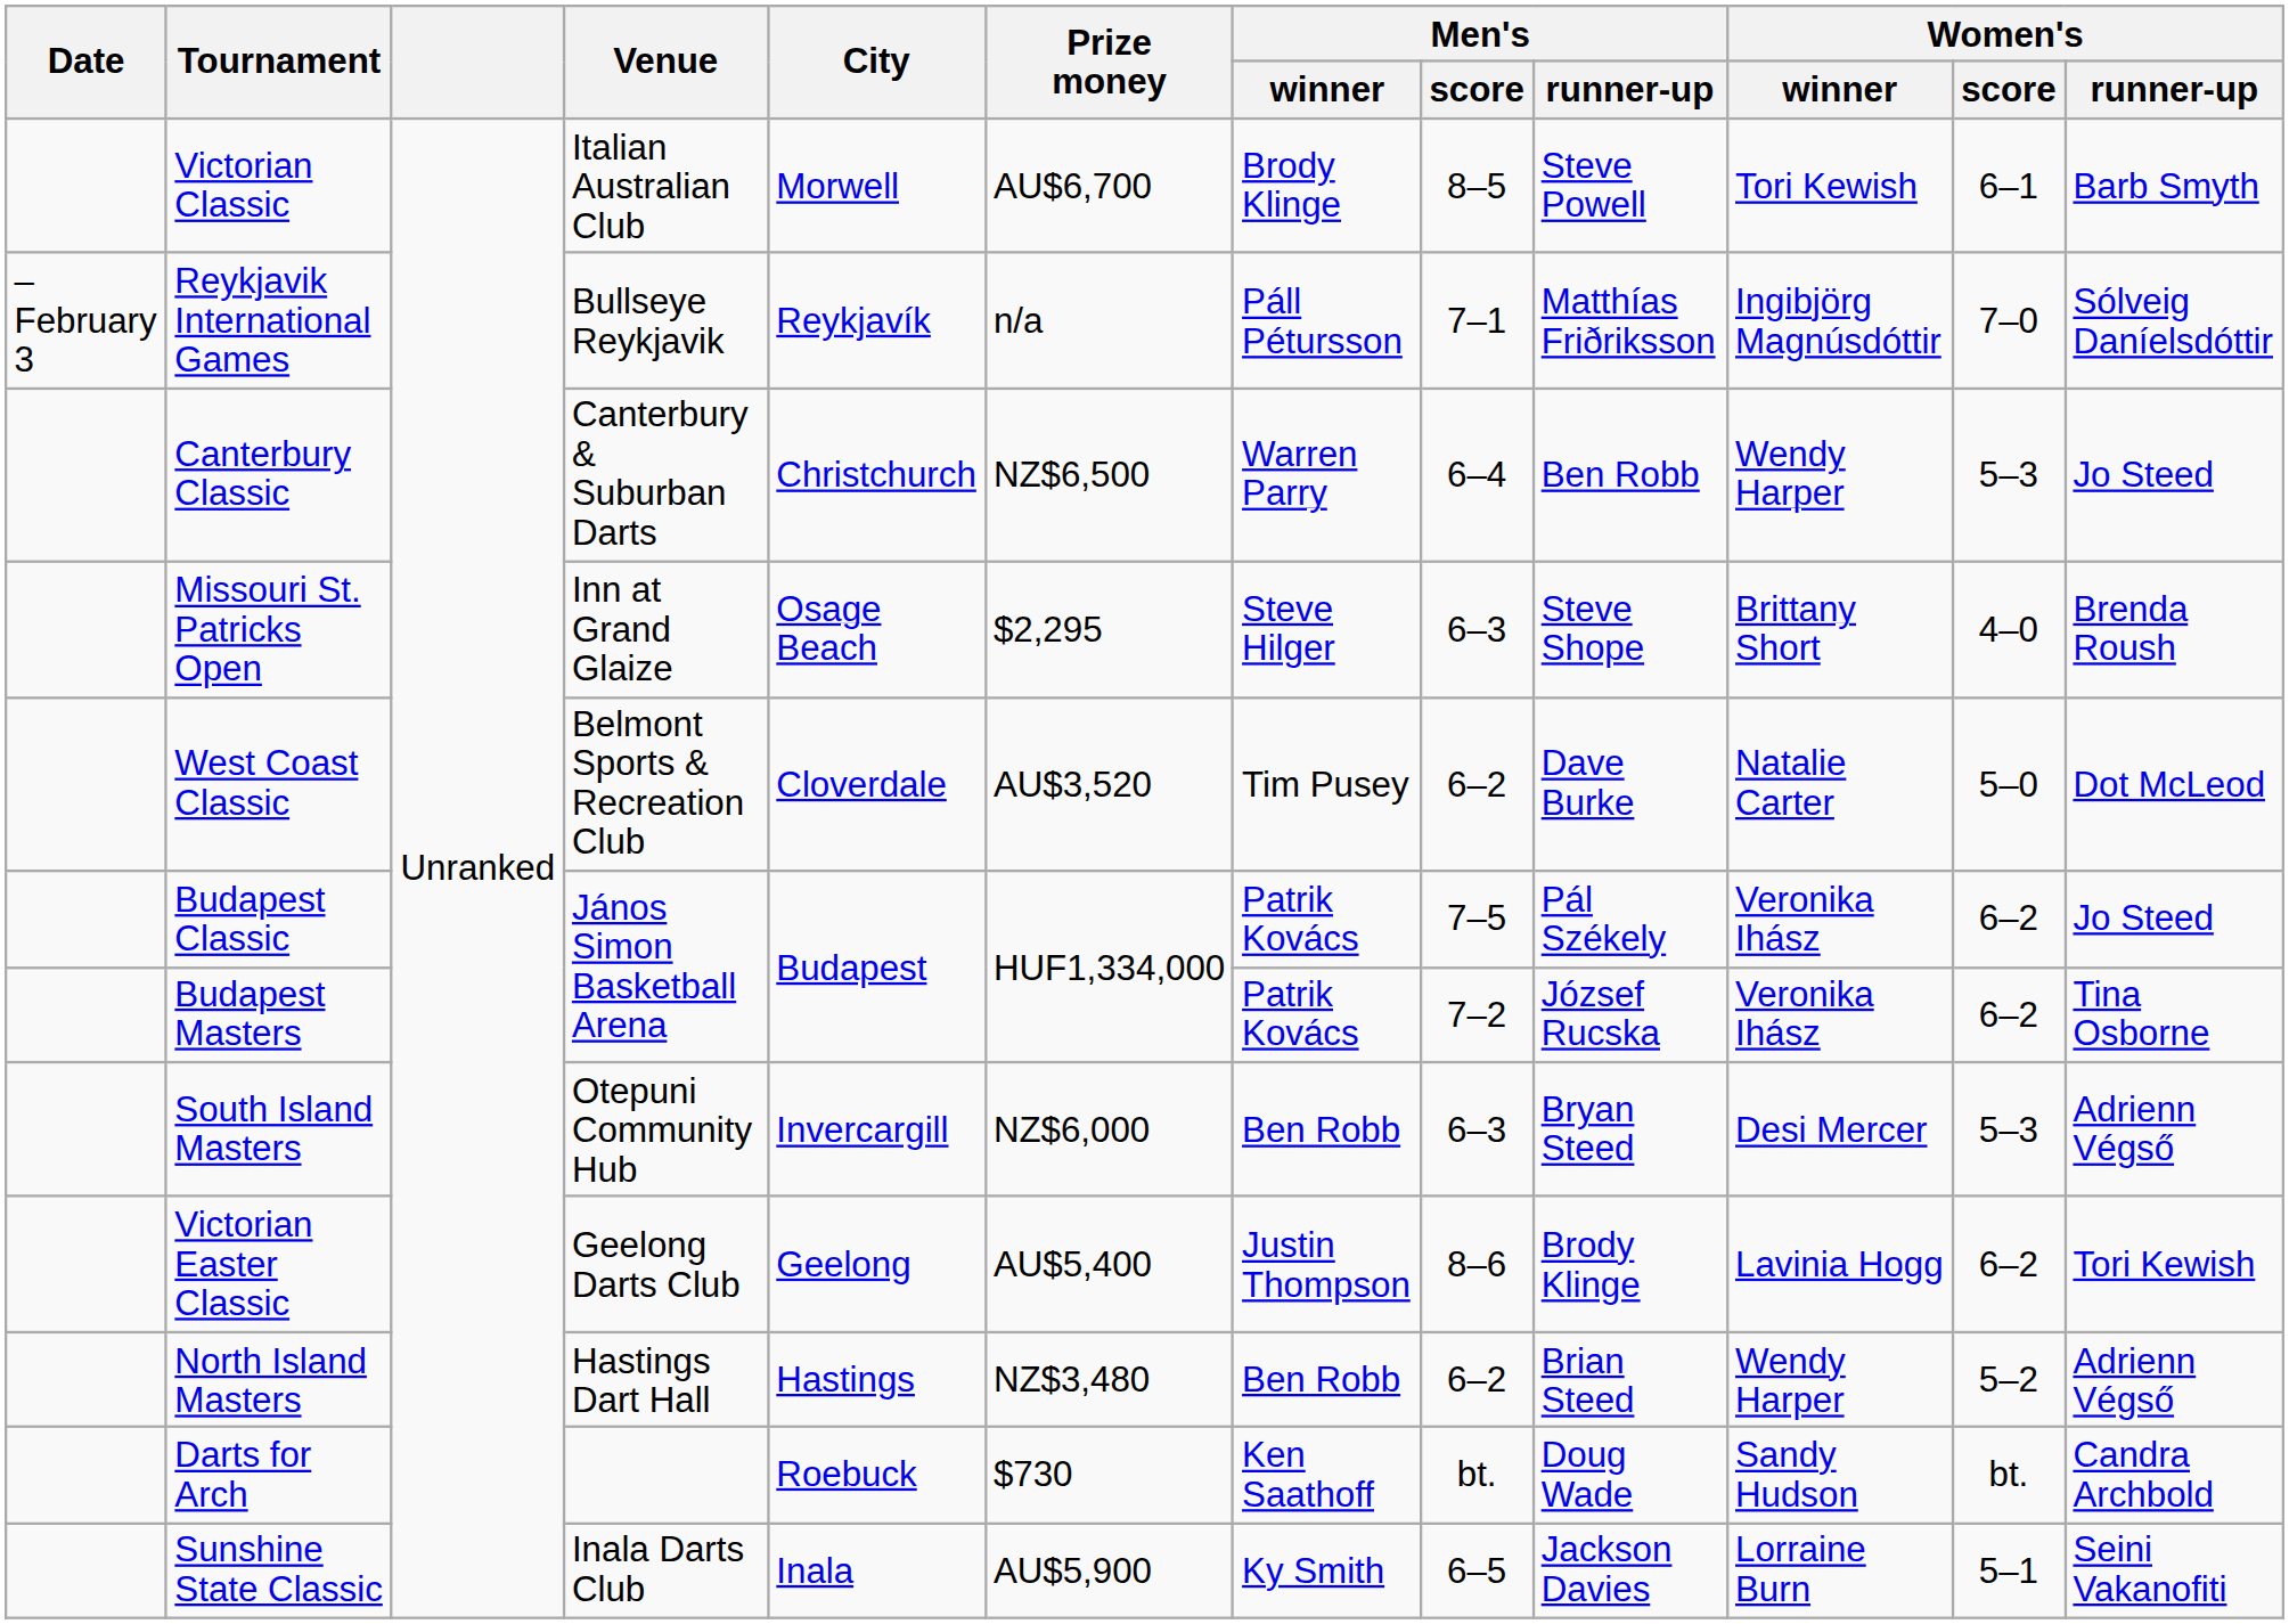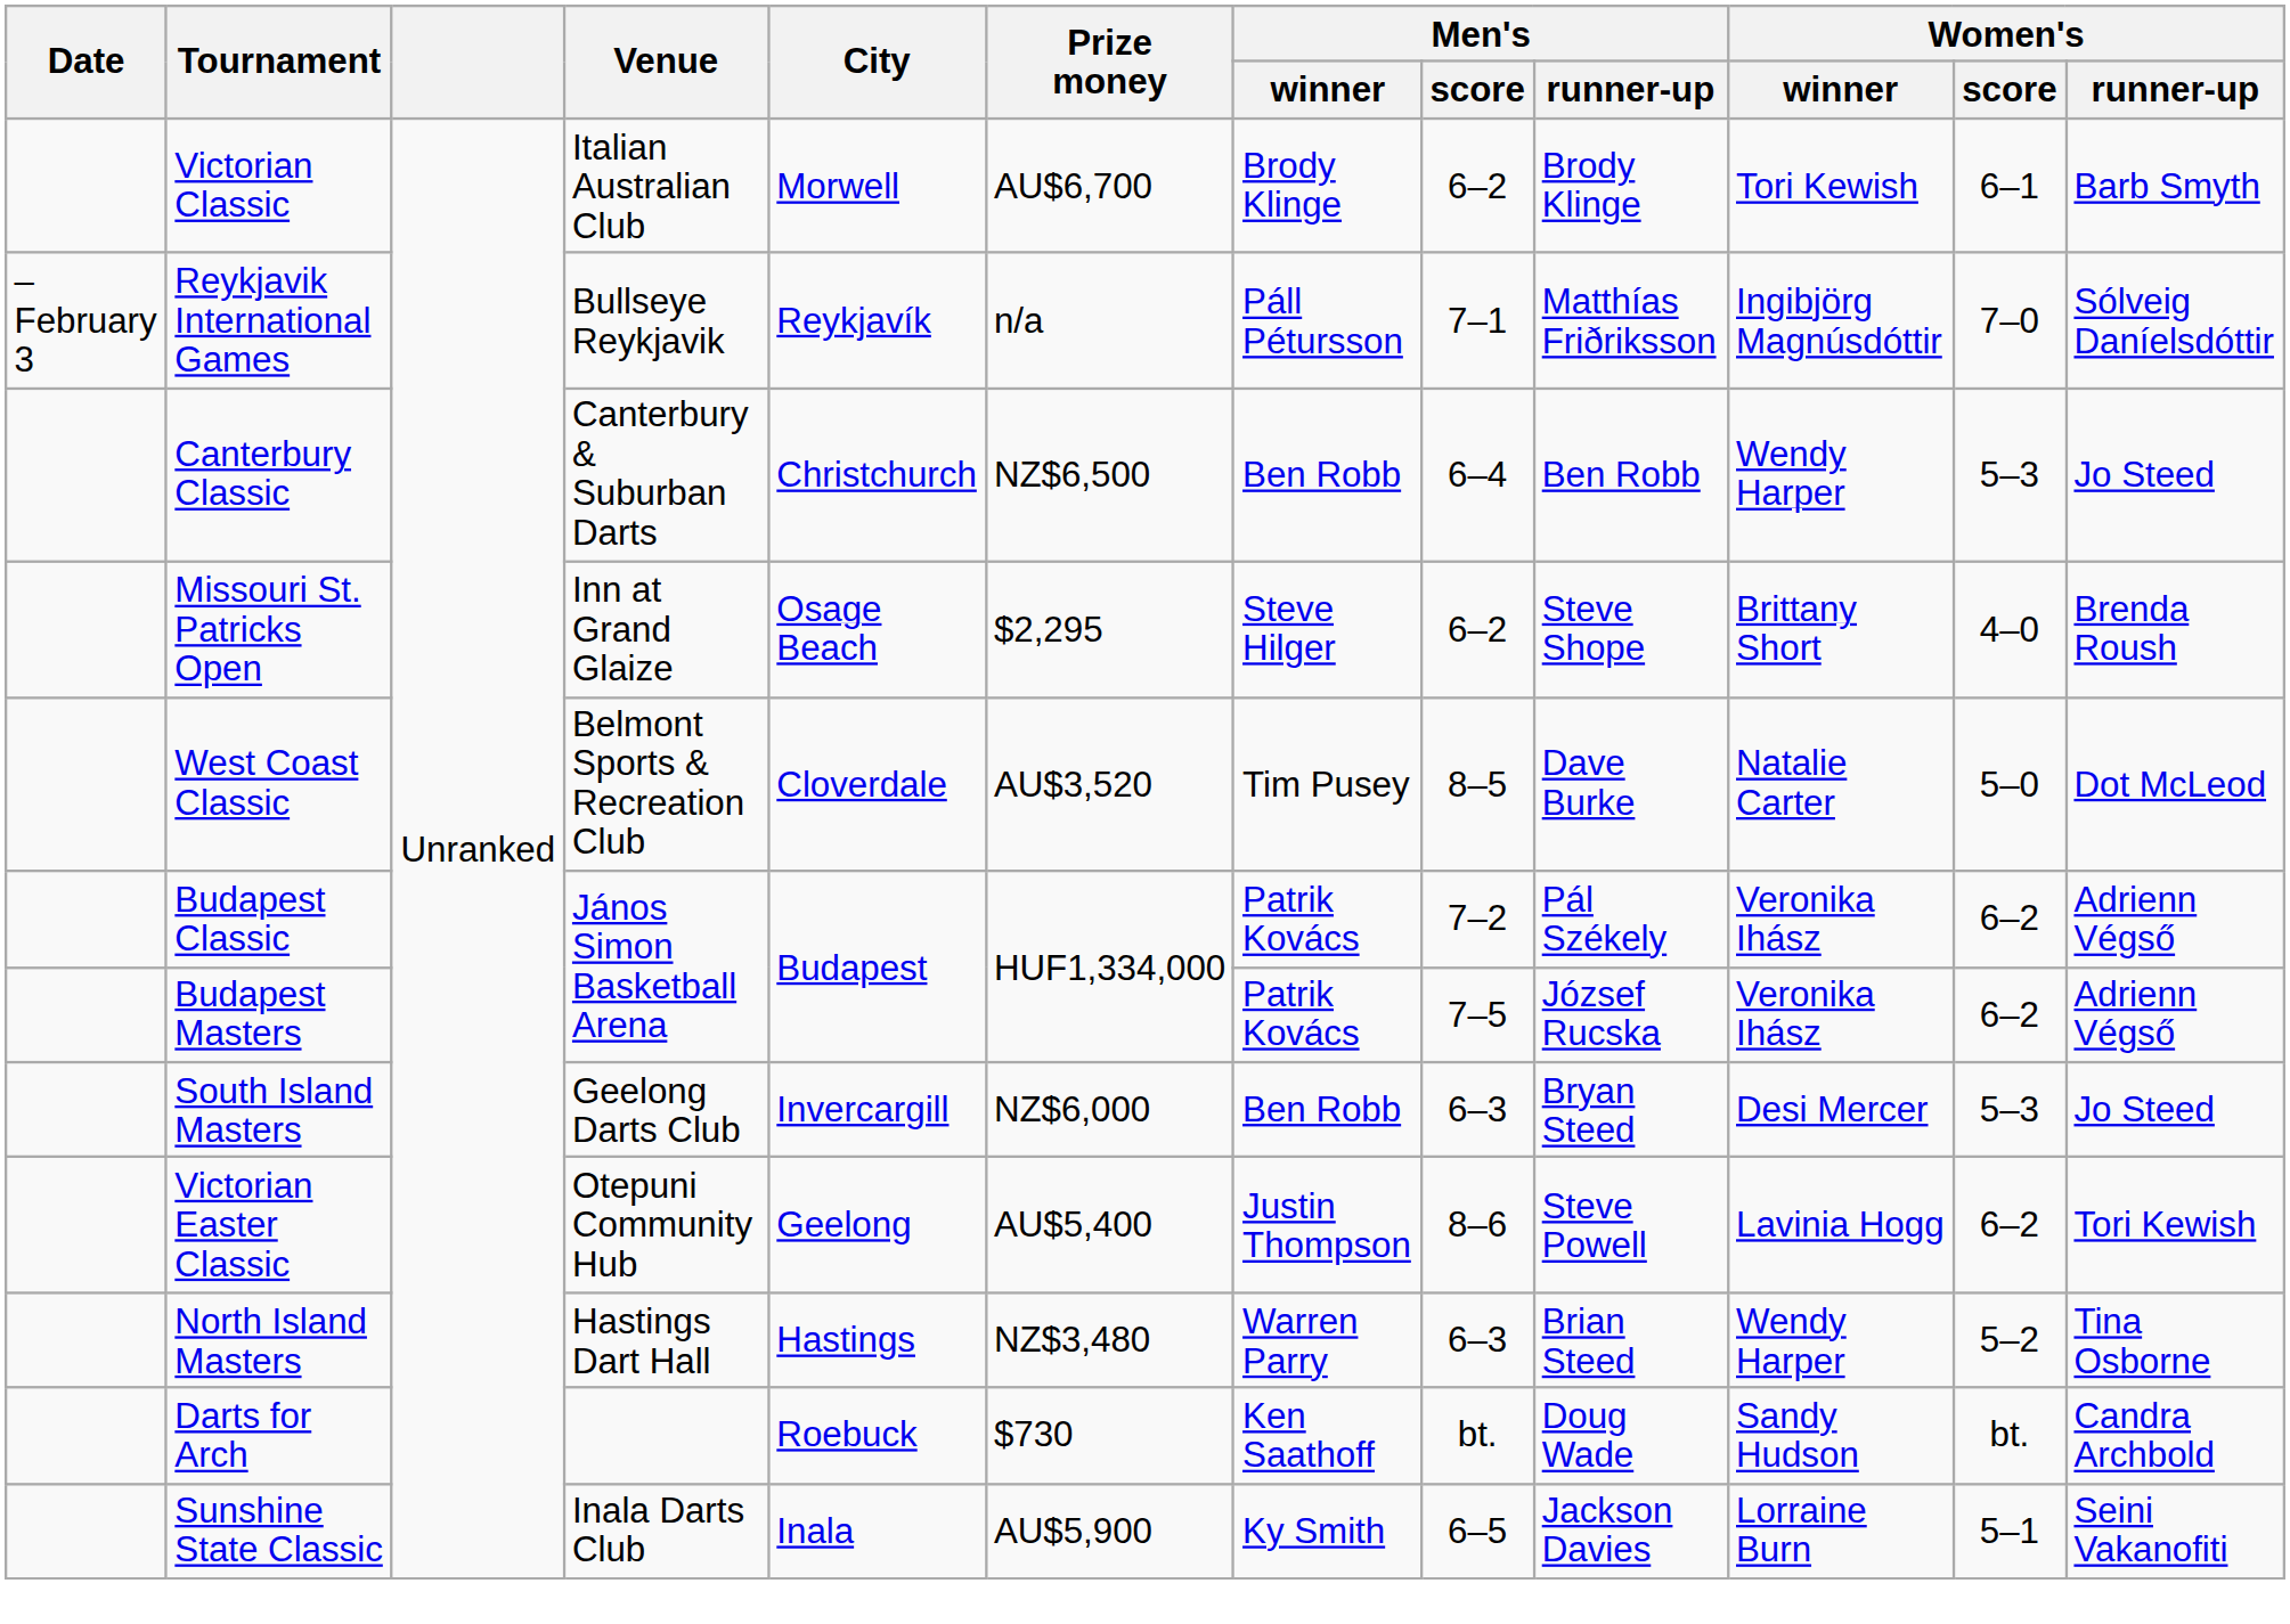Victorian Classic | Men's / score: 8–5 -> 6–2
Victorian Classic | Men's / runner-up: Steve Powell -> Brody Klinge
Canterbury Classic | Men's / winner: Warren Parry -> Ben Robb
Missouri St. Patricks Open | Men's / score: 6–3 -> 6–2
West Coast Classic | Men's / score: 6–2 -> 8–5
Budapest Classic | Men's / score: 7–5 -> 7–2
Budapest Classic | Women's / runner-up: Jo Steed -> Adrienn Végső
Budapest Masters | Men's / score: 7–2 -> 7–5
Budapest Masters | Women's / runner-up: Tina Osborne -> Adrienn Végső
South Island Masters | Venue: Otepuni Community Hub -> Geelong Darts Club
South Island Masters | Women's / runner-up: Adrienn Végső -> Jo Steed
Victorian Easter Classic | Venue: Geelong Darts Club -> Otepuni Community Hub
Victorian Easter Classic | Men's / runner-up: Brody Klinge -> Steve Powell
North Island Masters | Men's / winner: Ben Robb -> Warren Parry
North Island Masters | Men's / score: 6–2 -> 6–3
North Island Masters | Women's / runner-up: Adrienn Végső -> Tina Osborne
